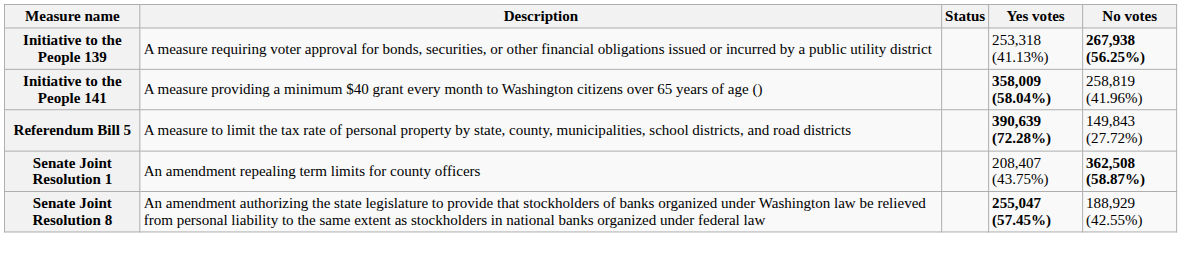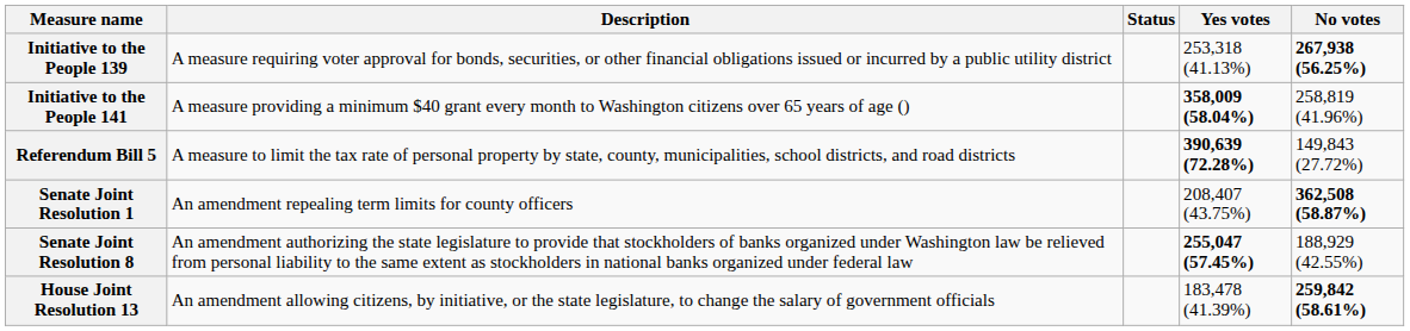+ row: House Joint Resolution 13 | An amendment allowing citizens, by initiative, or the state legislature, to change the salary of government officials | 183,478 (41.39%) | 259,842 (58.61%)
